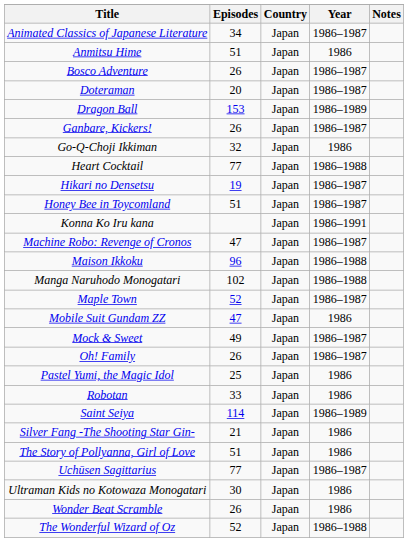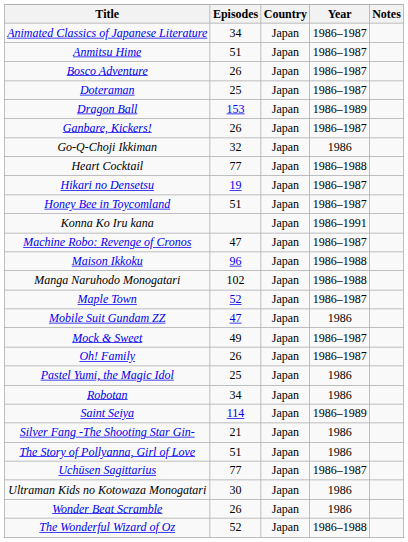Anmitsu Hime | Year: 1986 -> 1986–1987
Doteraman | Episodes: 20 -> 25
Robotan | Episodes: 33 -> 34
